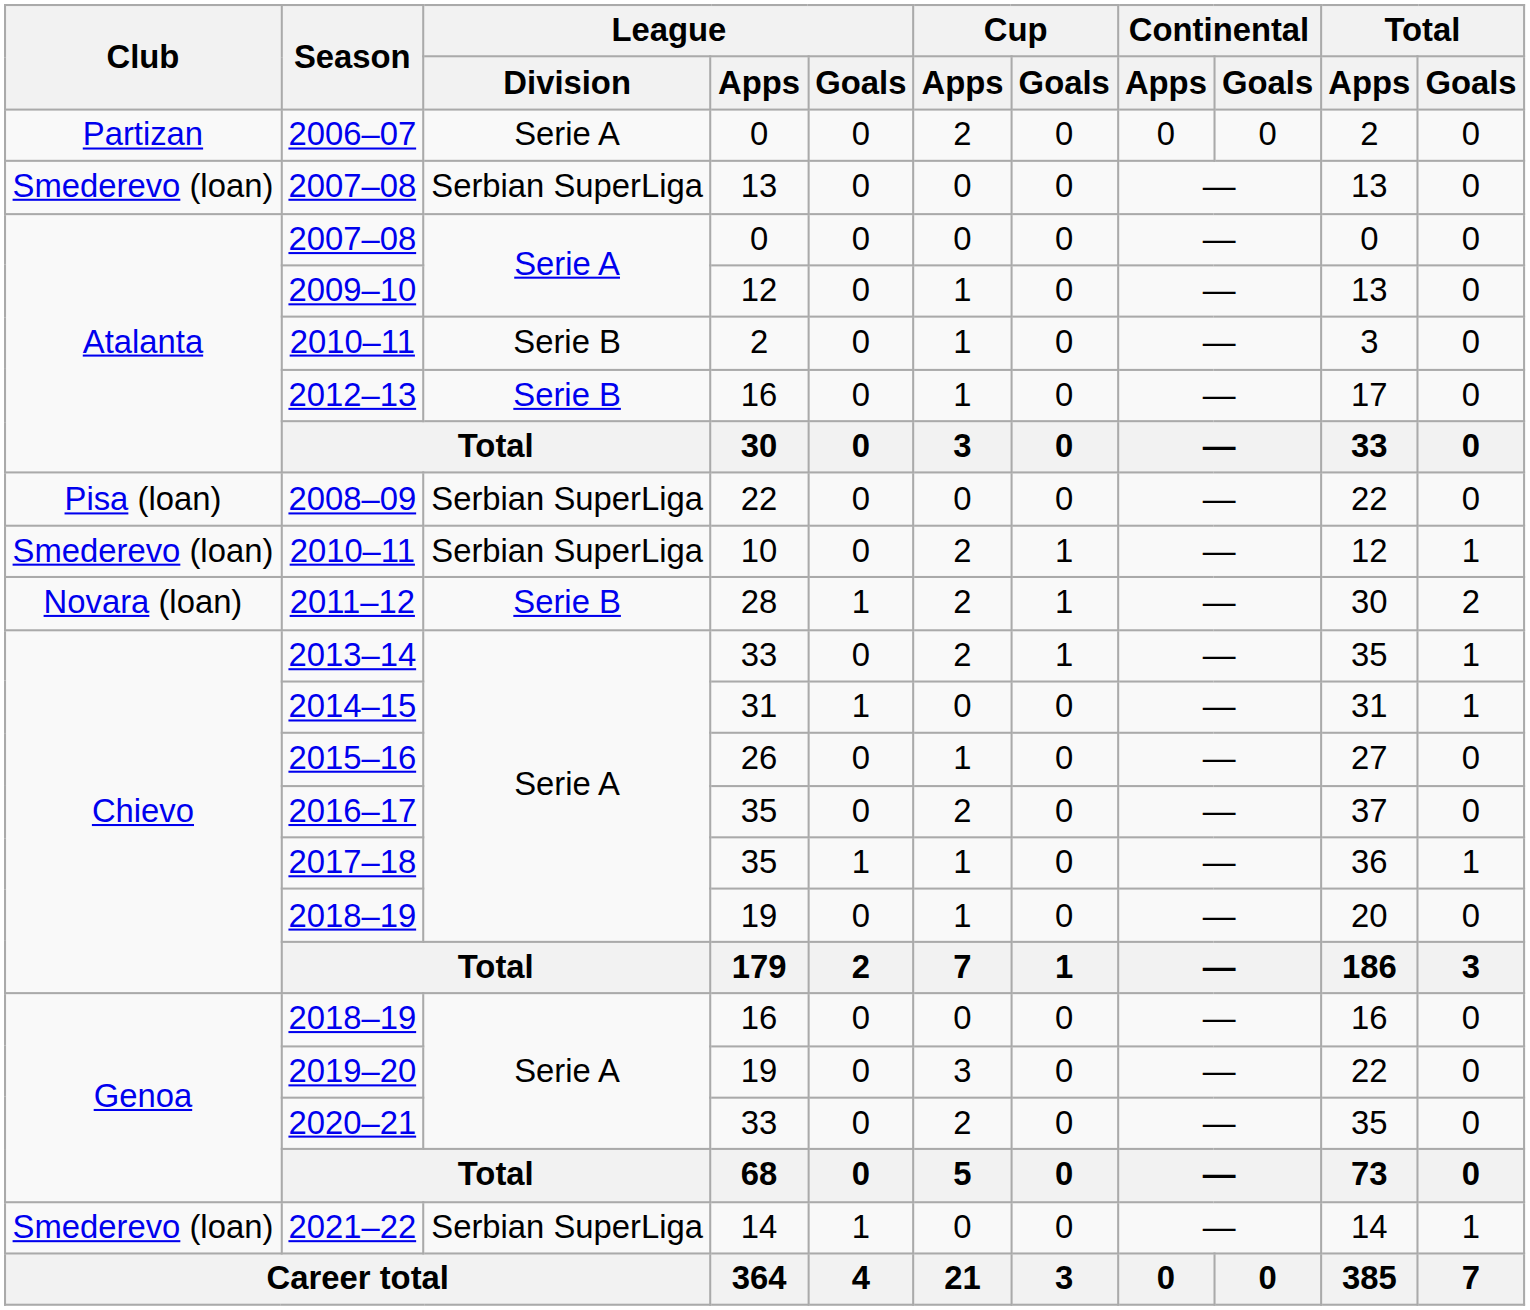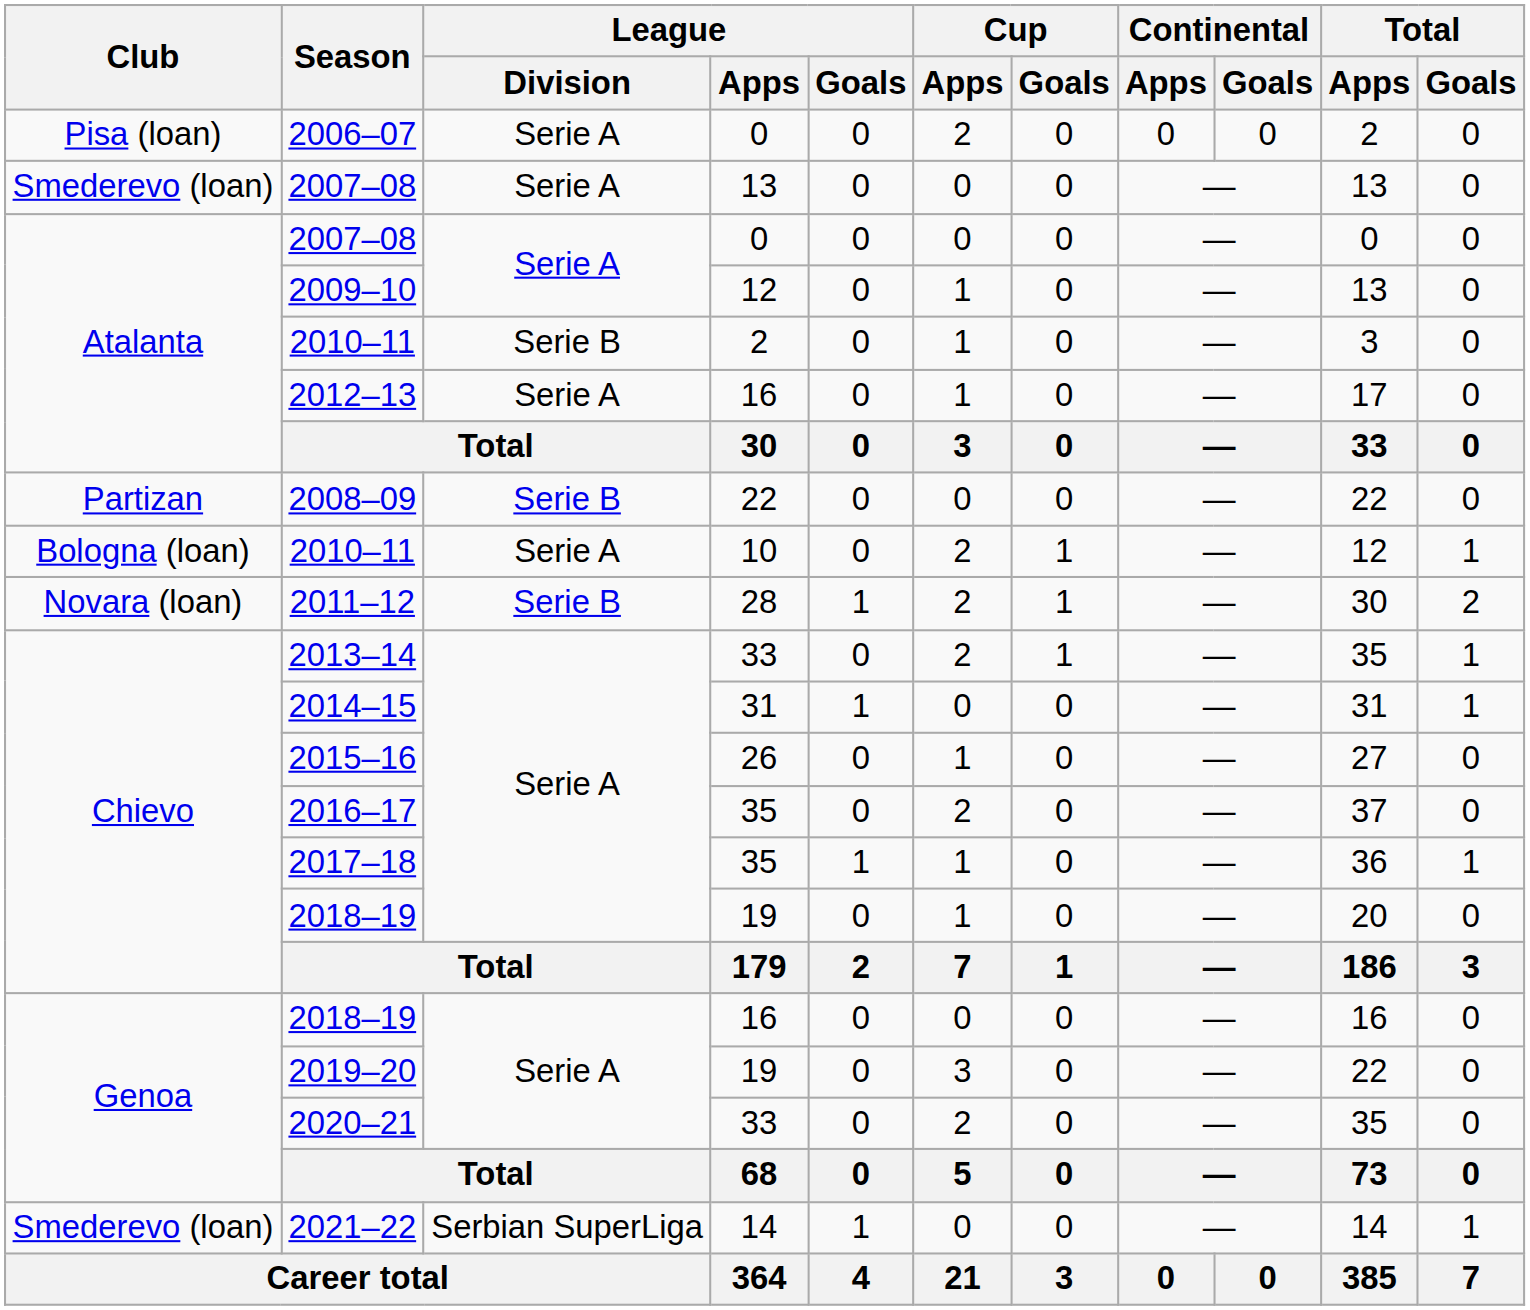2006–07 | Club: Partizan -> Pisa (loan)
2007–08 / 13 | League / Division: Serbian SuperLiga -> Serie A
2012–13 | League / Division: Serie B -> Serie A
2008–09 | Club: Pisa (loan) -> Partizan
2008–09 | League / Division: Serbian SuperLiga -> Serie B
2010–11 / 10 | Club: Smederevo (loan) -> Bologna (loan)
2010–11 / 10 | League / Division: Serbian SuperLiga -> Serie A
